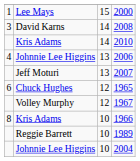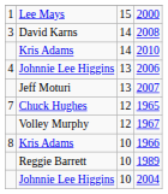1965 | column 1: 6 -> 7
